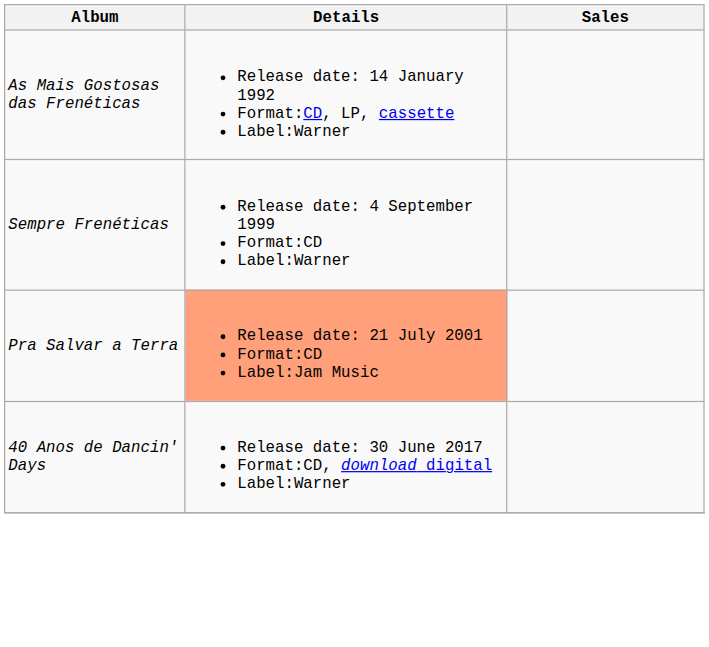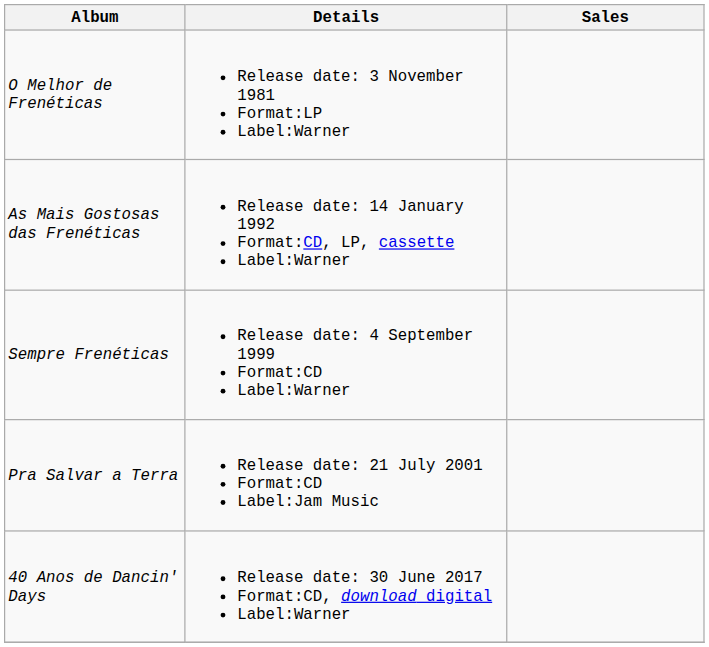+ row: O Melhor de Frenéticas | Release date: 3 November 1981 Format:LP Label:Warner
Pra Salvar a Terra | Details: lightsalmon background -> no background
